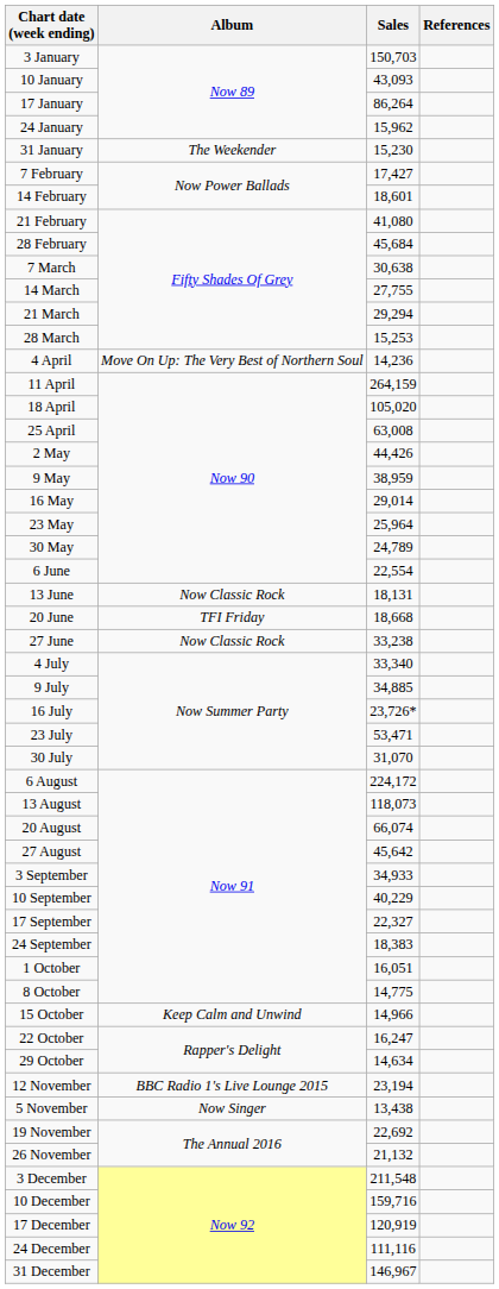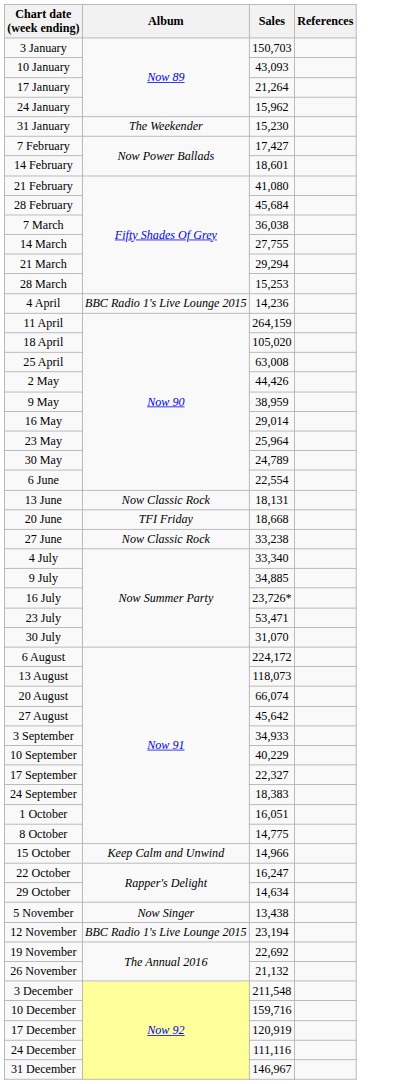17 January | Sales: 86,264 -> 21,264
7 March | Sales: 30,638 -> 36,038
4 April | Album: Move On Up: The Very Best of Northern Soul -> BBC Radio 1's Live Lounge 2015
rows swapped: 5 November <-> 12 November
